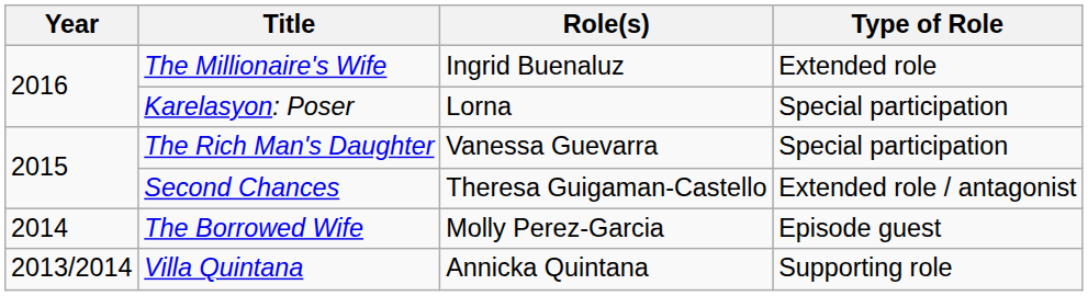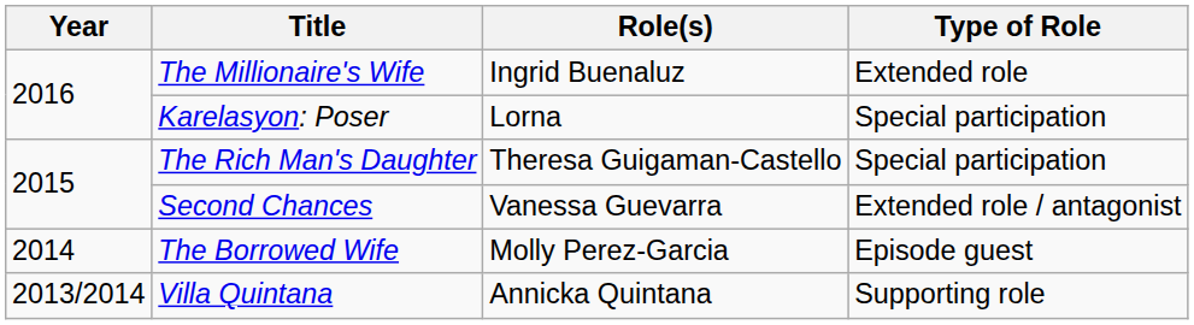The Rich Man's Daughter | Role(s): Vanessa Guevarra -> Theresa Guigaman-Castello
Second Chances | Role(s): Theresa Guigaman-Castello -> Vanessa Guevarra
